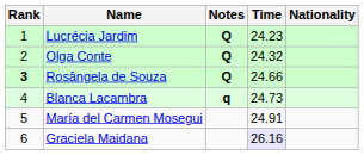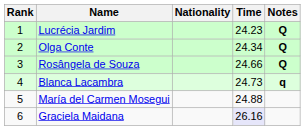columns swapped: Nationality <-> Notes
Olga Conte | Time: 24.32 -> 24.34
Rosângela de Souza | Rank: bold -> normal
María del Carmen Mosegui | Time: 24.91 -> 24.88
